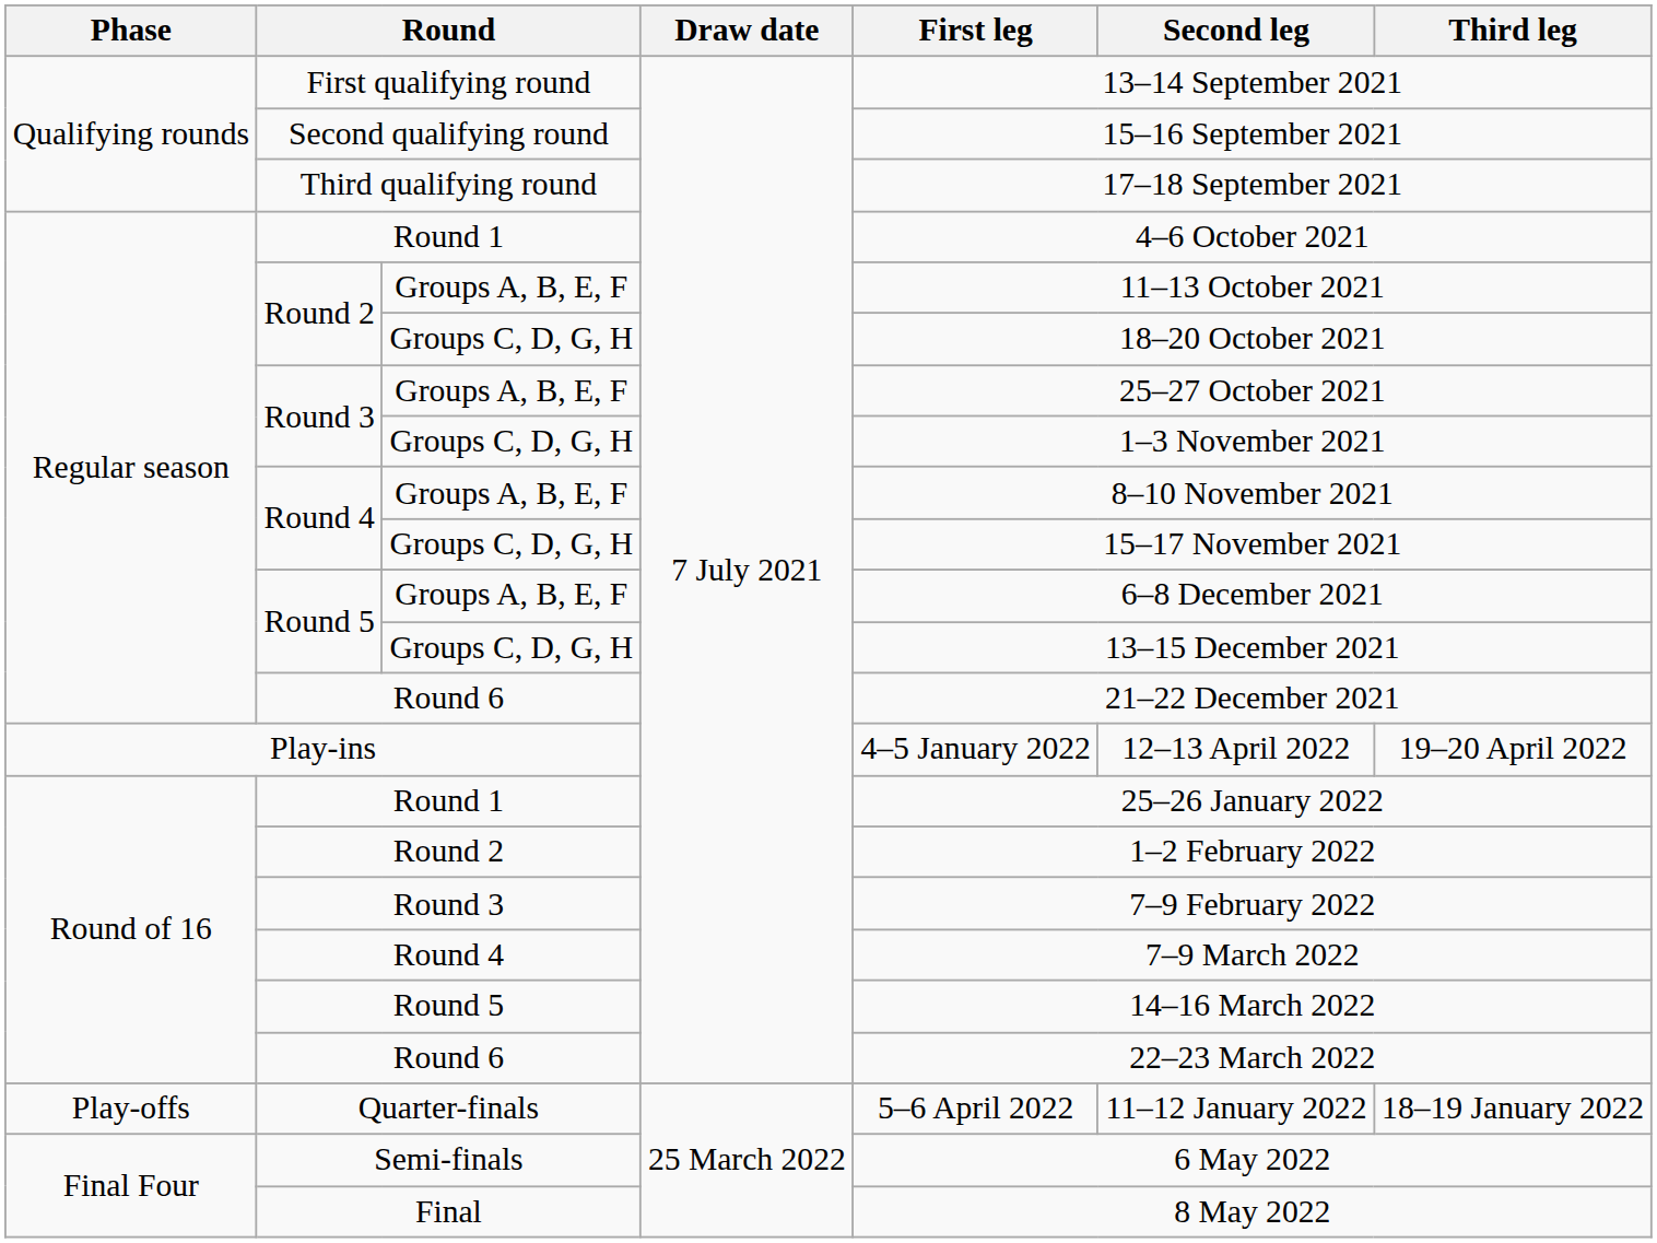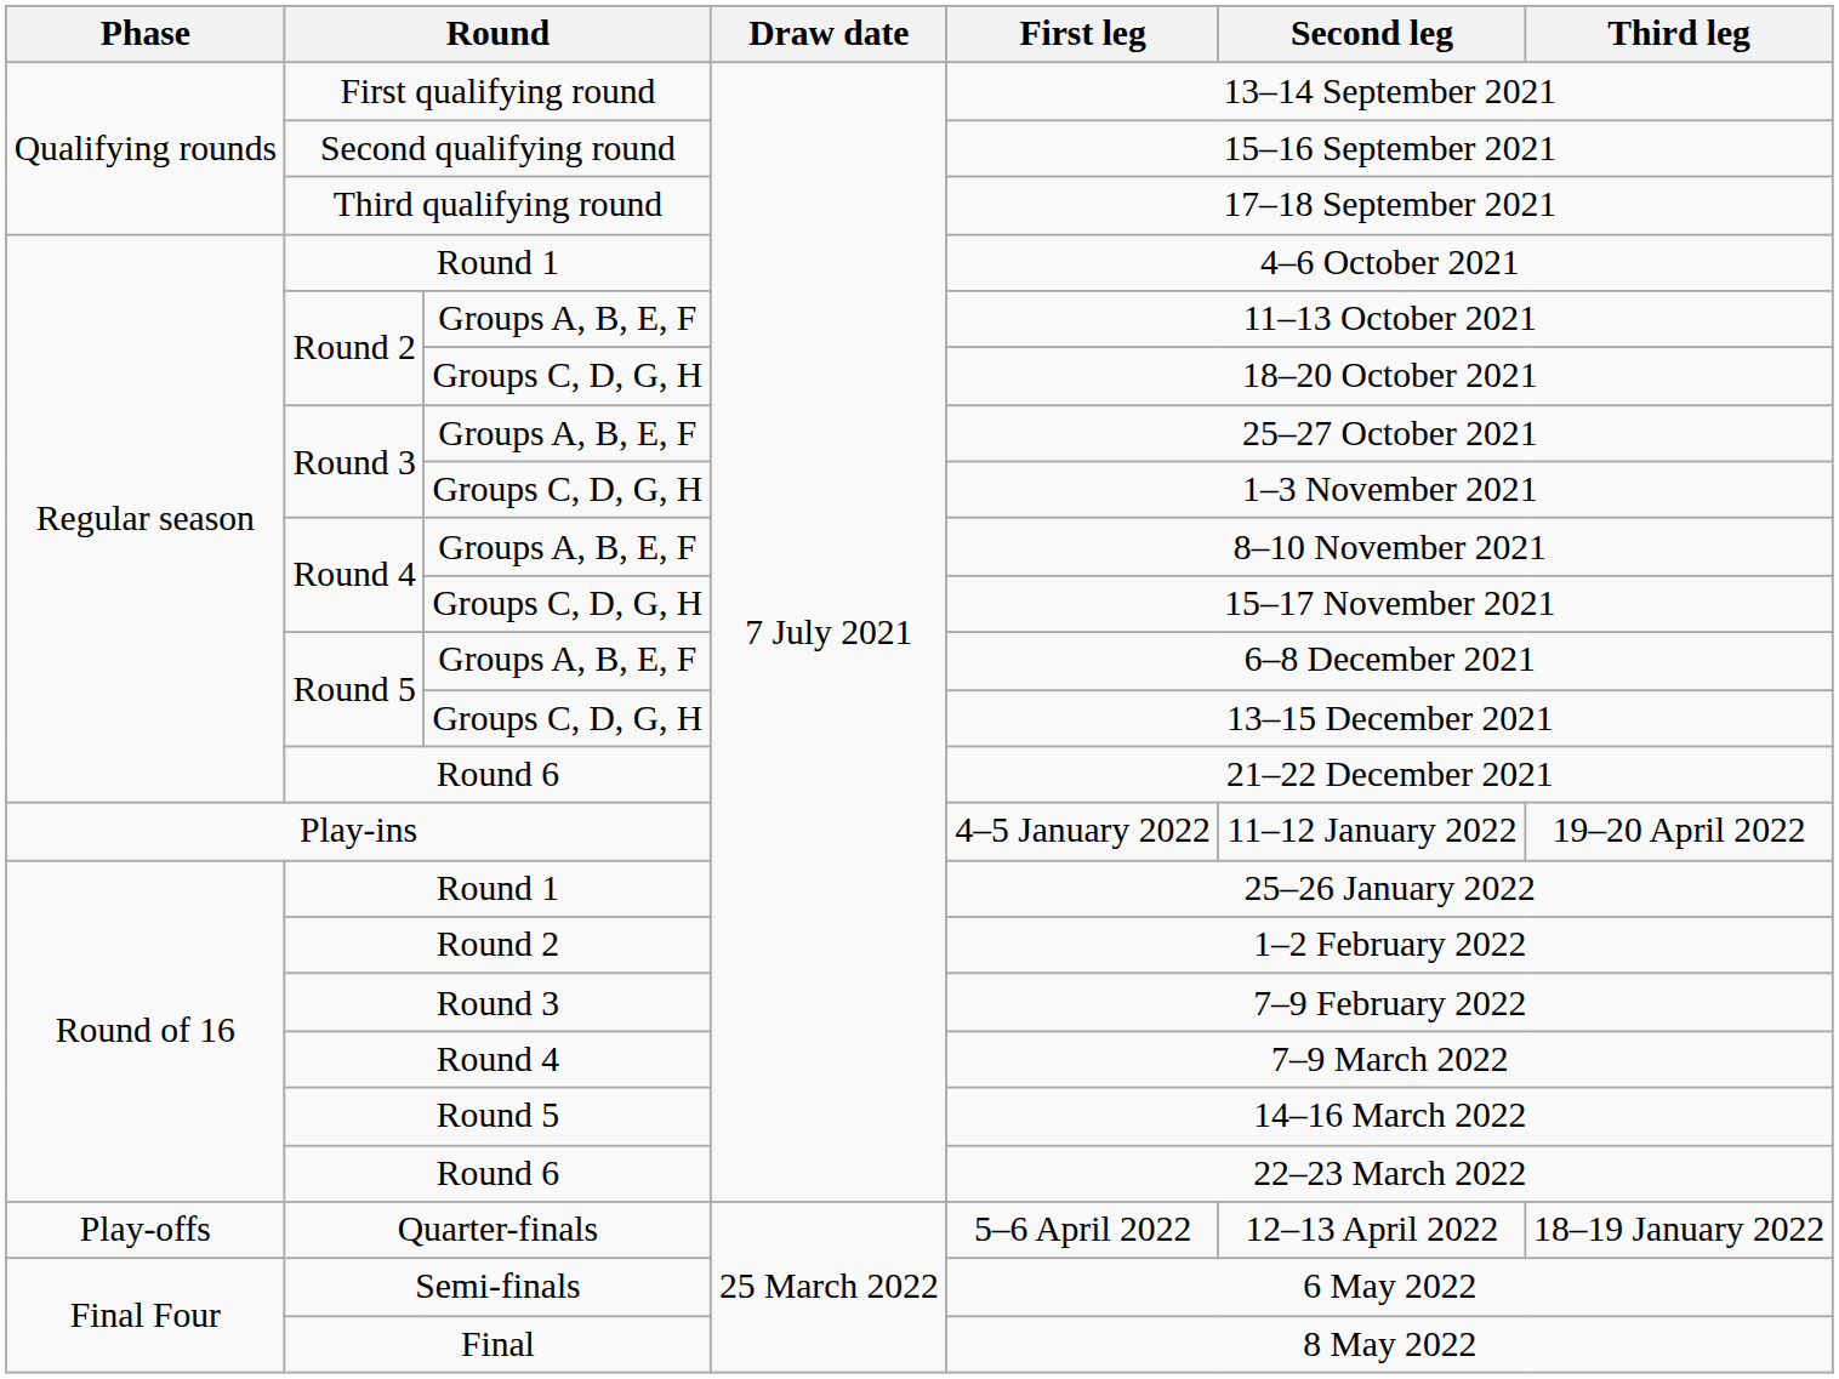Play-ins | Second leg: 12–13 April 2022 -> 11–12 January 2022
Quarter-finals | Second leg: 11–12 January 2022 -> 12–13 April 2022
